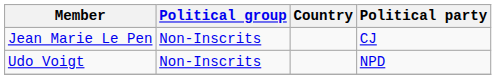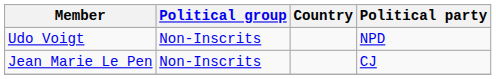rows swapped: Jean Marie Le Pen <-> Udo Voigt
